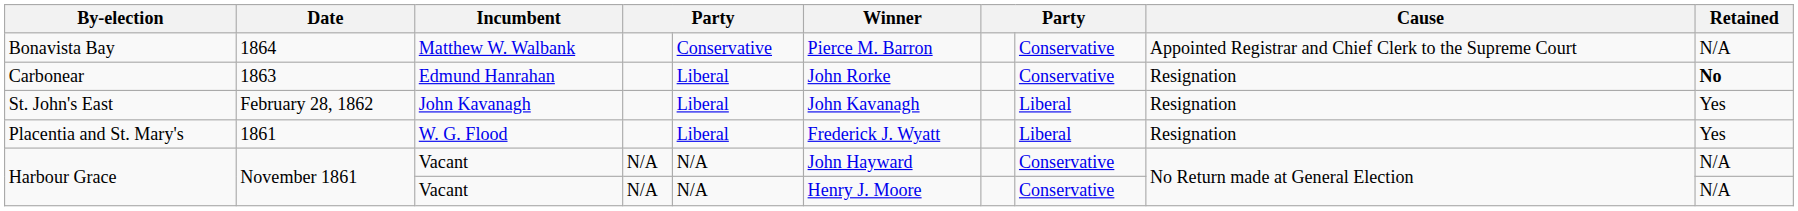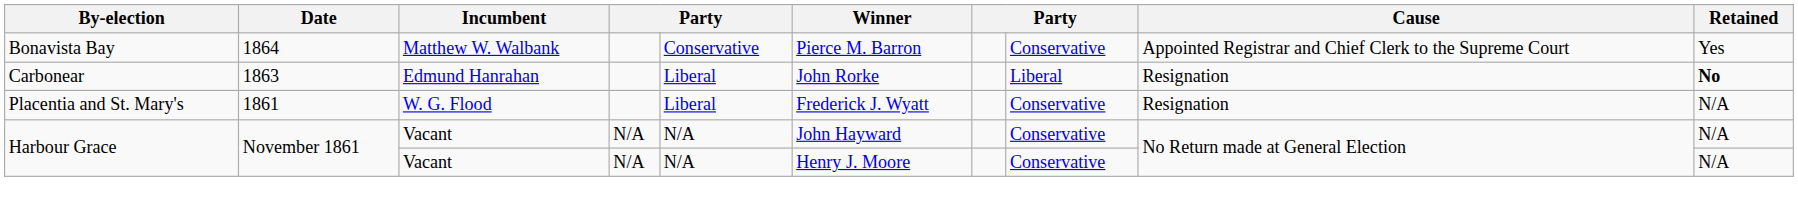Bonavista Bay | Retained: N/A -> Yes
Carbonear | column 8: Conservative -> Liberal
- row: St. John's East | February 28, 1862 | John Kavanagh | Liberal | John Kavanagh | Liberal | Resignation | Yes
Placentia and St. Mary's | column 8: Liberal -> Conservative
Placentia and St. Mary's | Retained: Yes -> N/A
